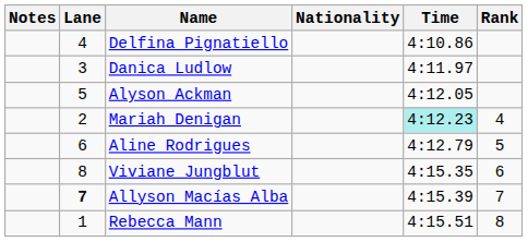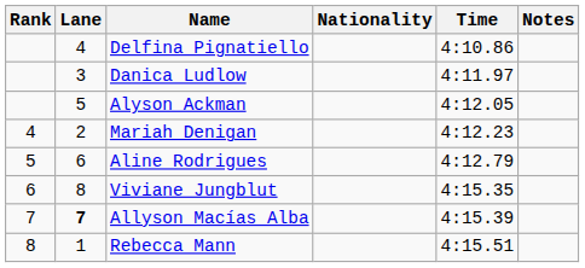columns swapped: Rank <-> Notes
Mariah Denigan | Time: paleturquoise background -> no background
